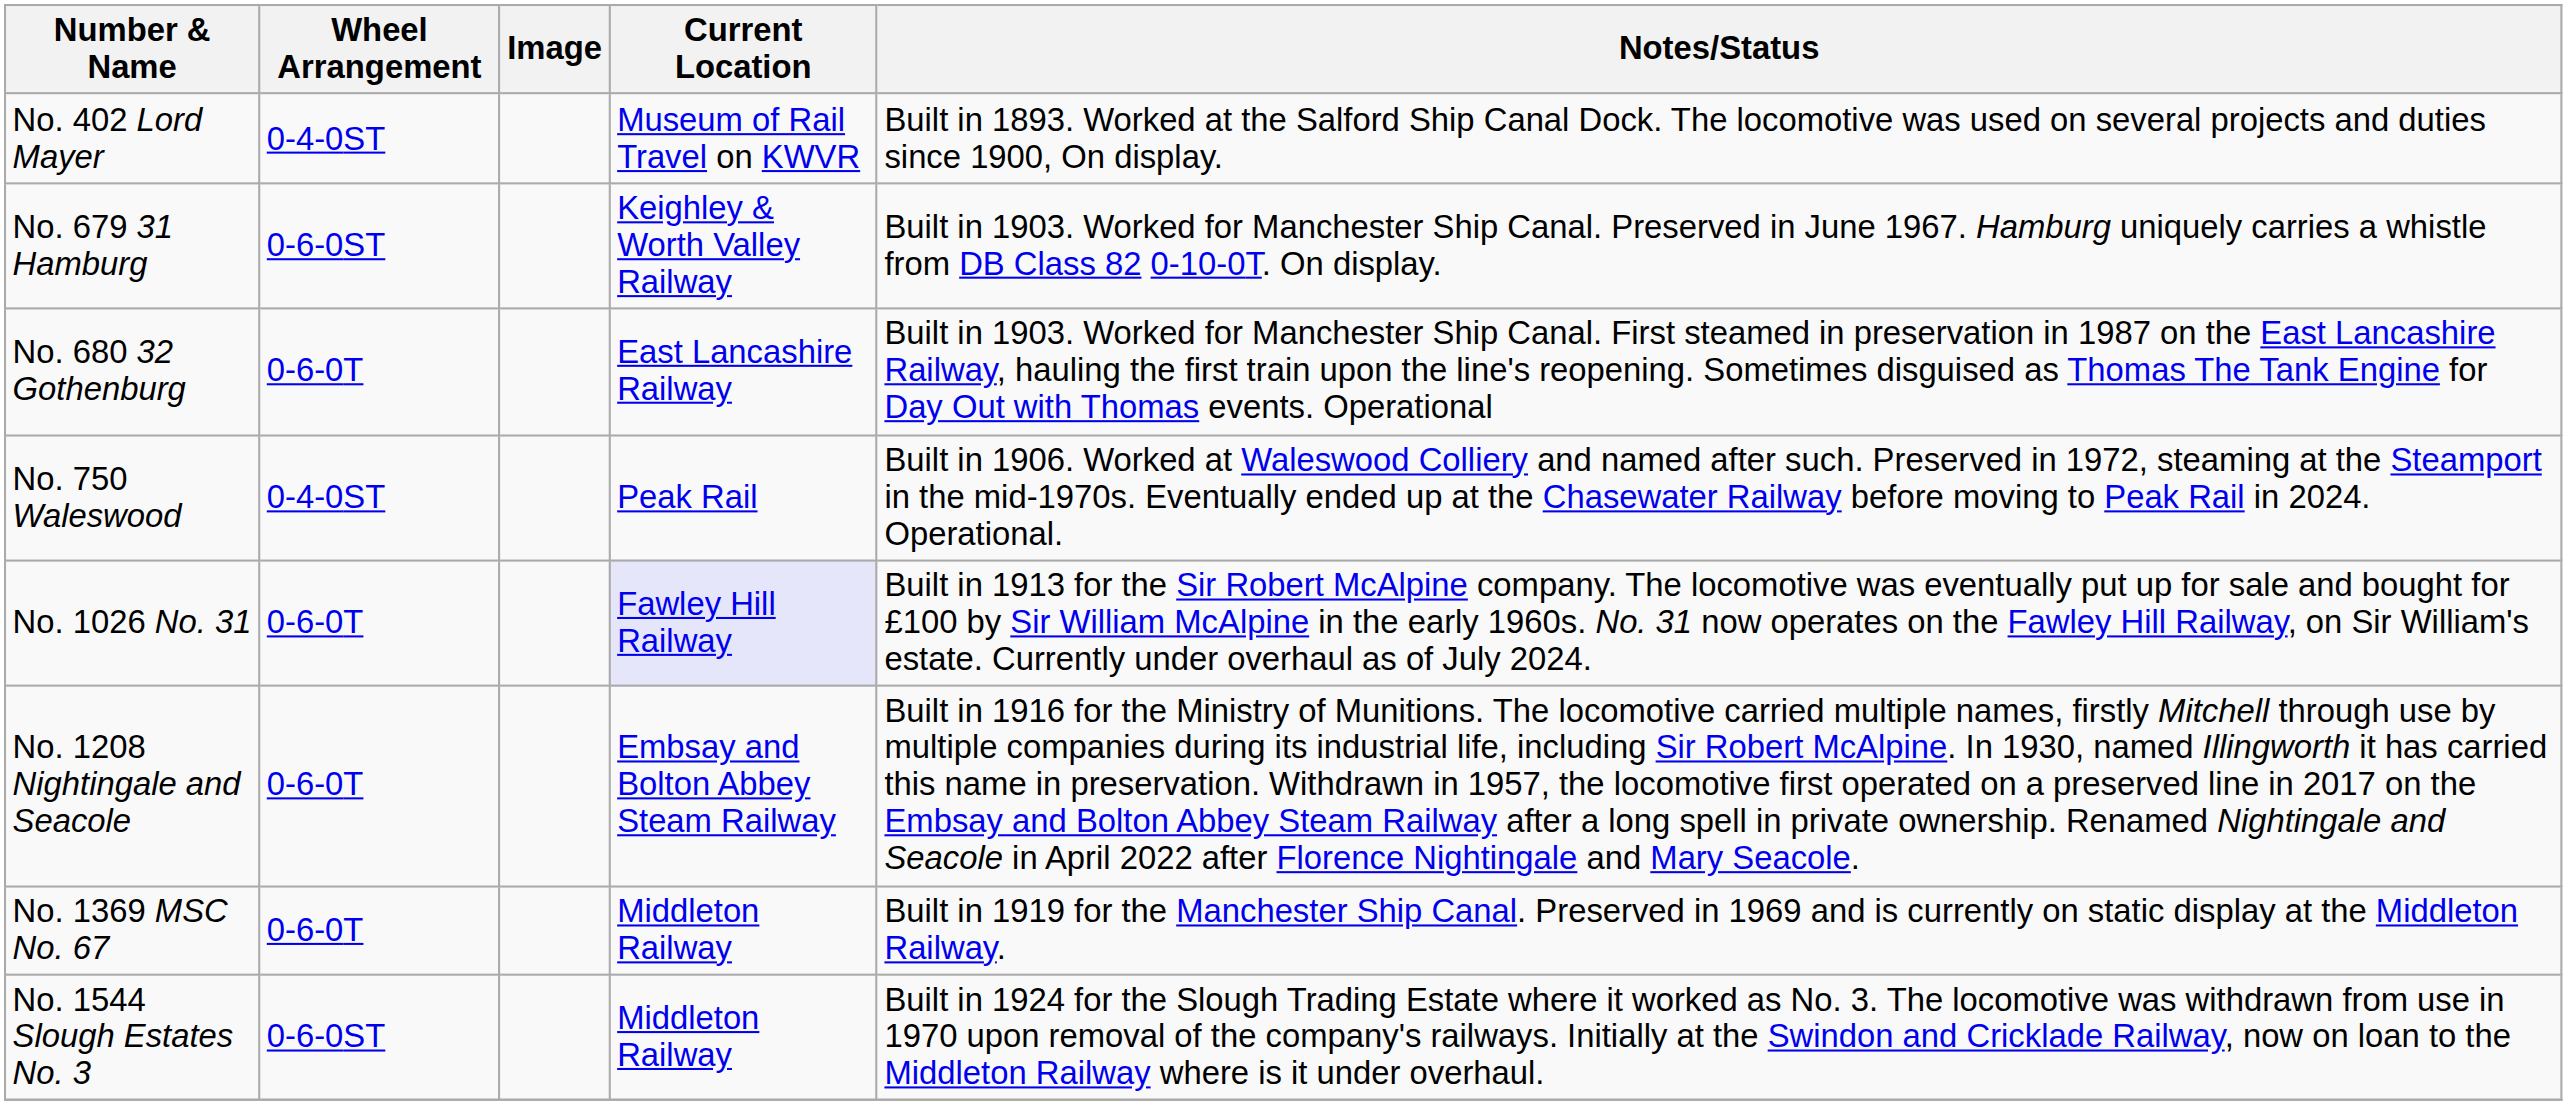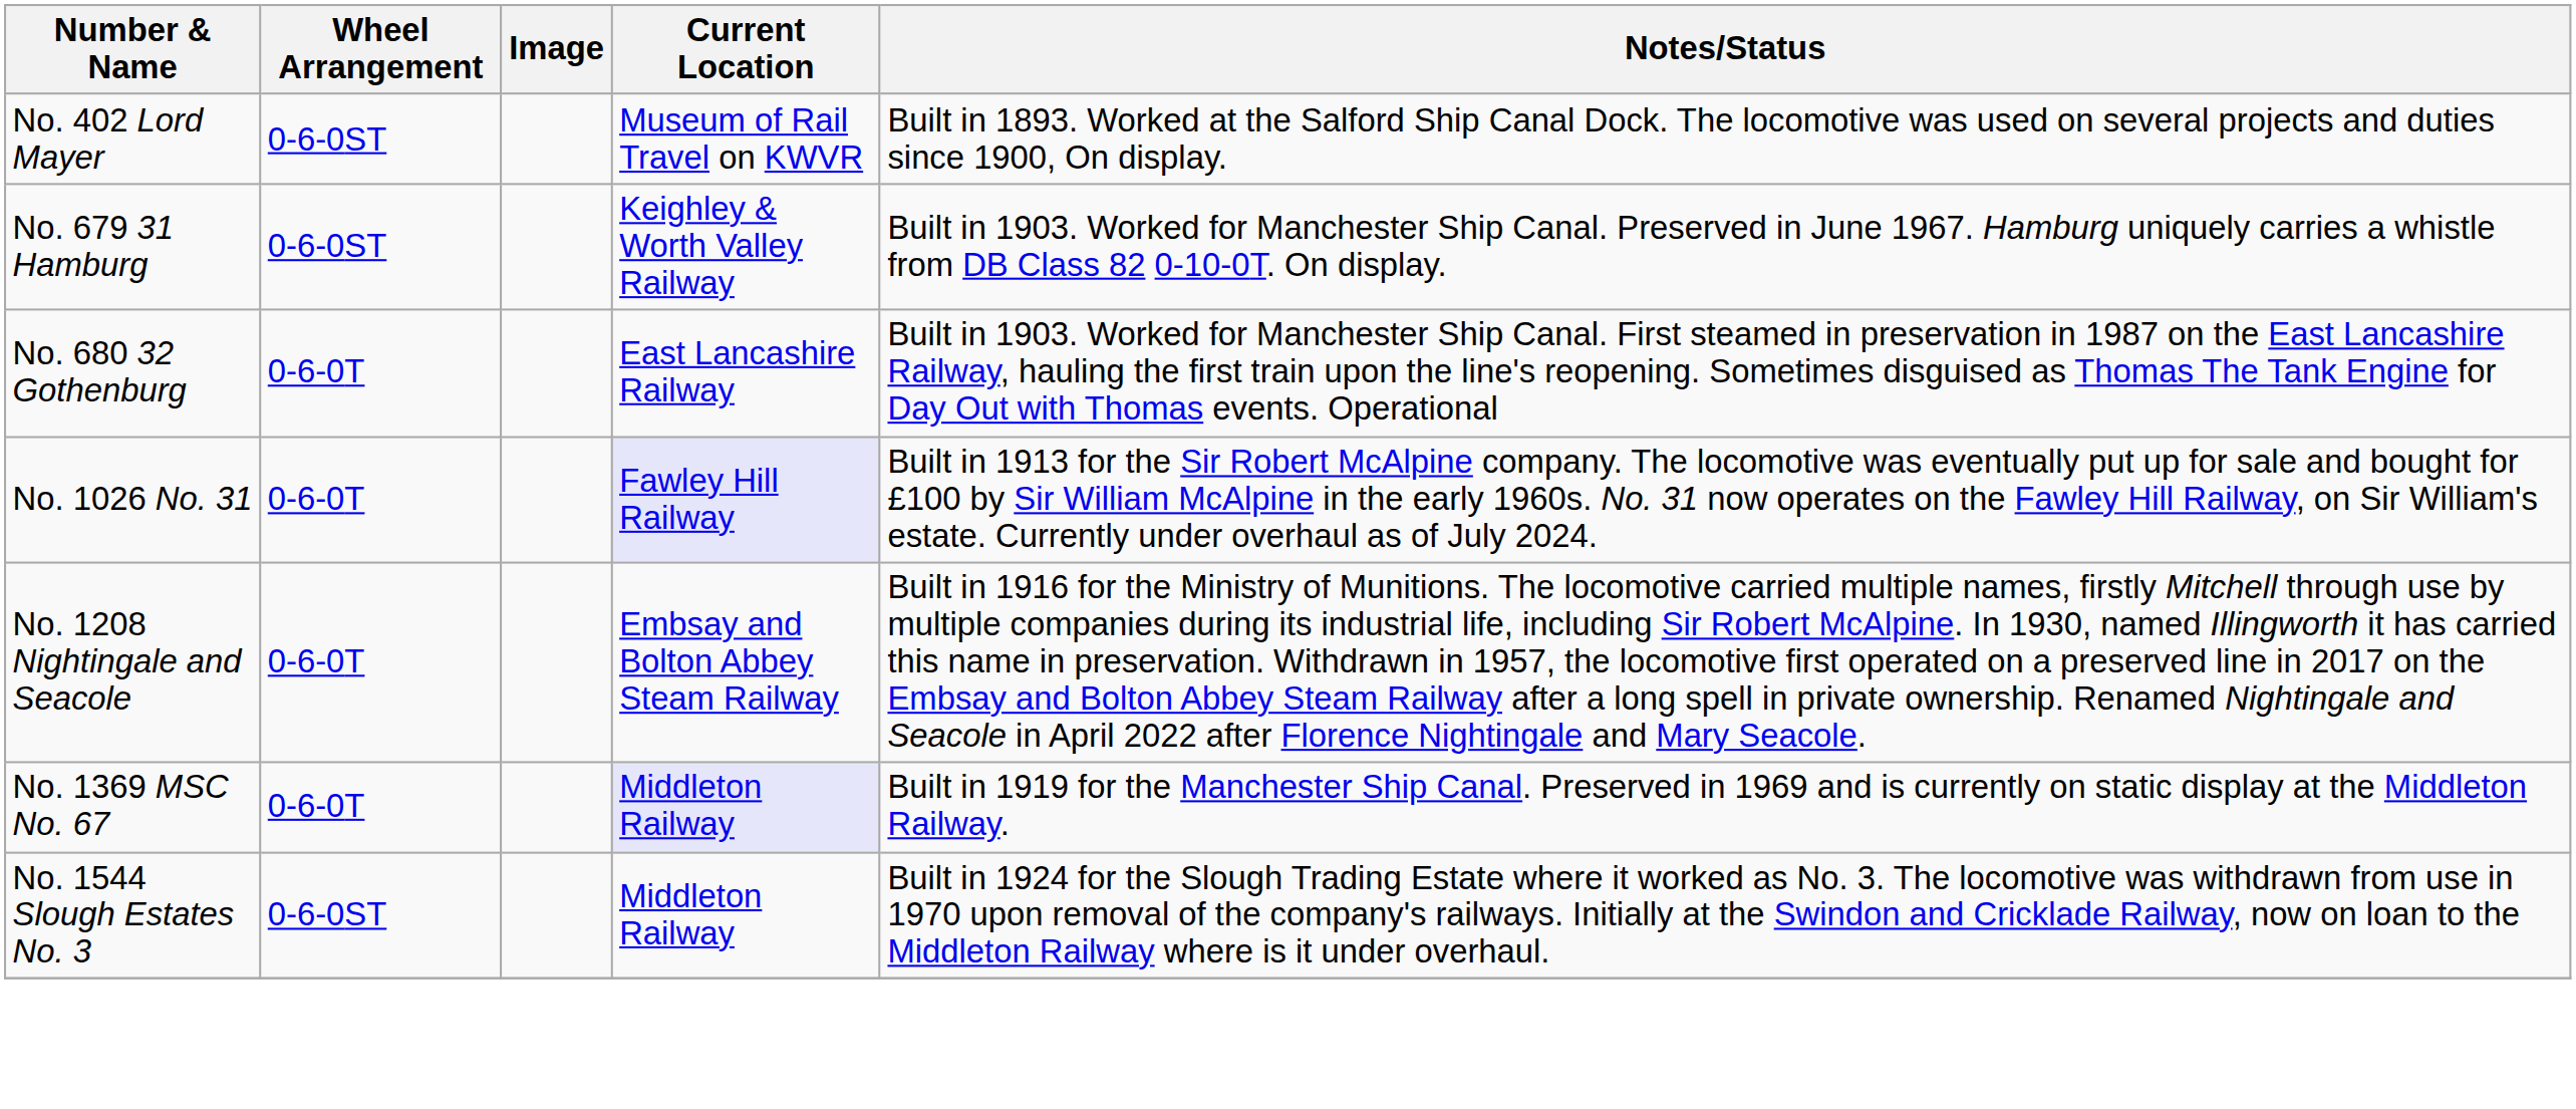No. 402 Lord Mayer | Wheel Arrangement: 0-4-0ST -> 0-6-0ST
- row: No. 750 Waleswood | 0-4-0ST | Peak Rail | Built in 1906. Worked at Waleswood Colliery and named after such. Preserved in 1972, steaming at the Steamport in the mid-1970s. Eventually ended up at the Chasewater Railway before moving to Peak Rail in 2024. Operational.
No. 1369 MSC No. 67 | Current Location: no background -> lavender background
